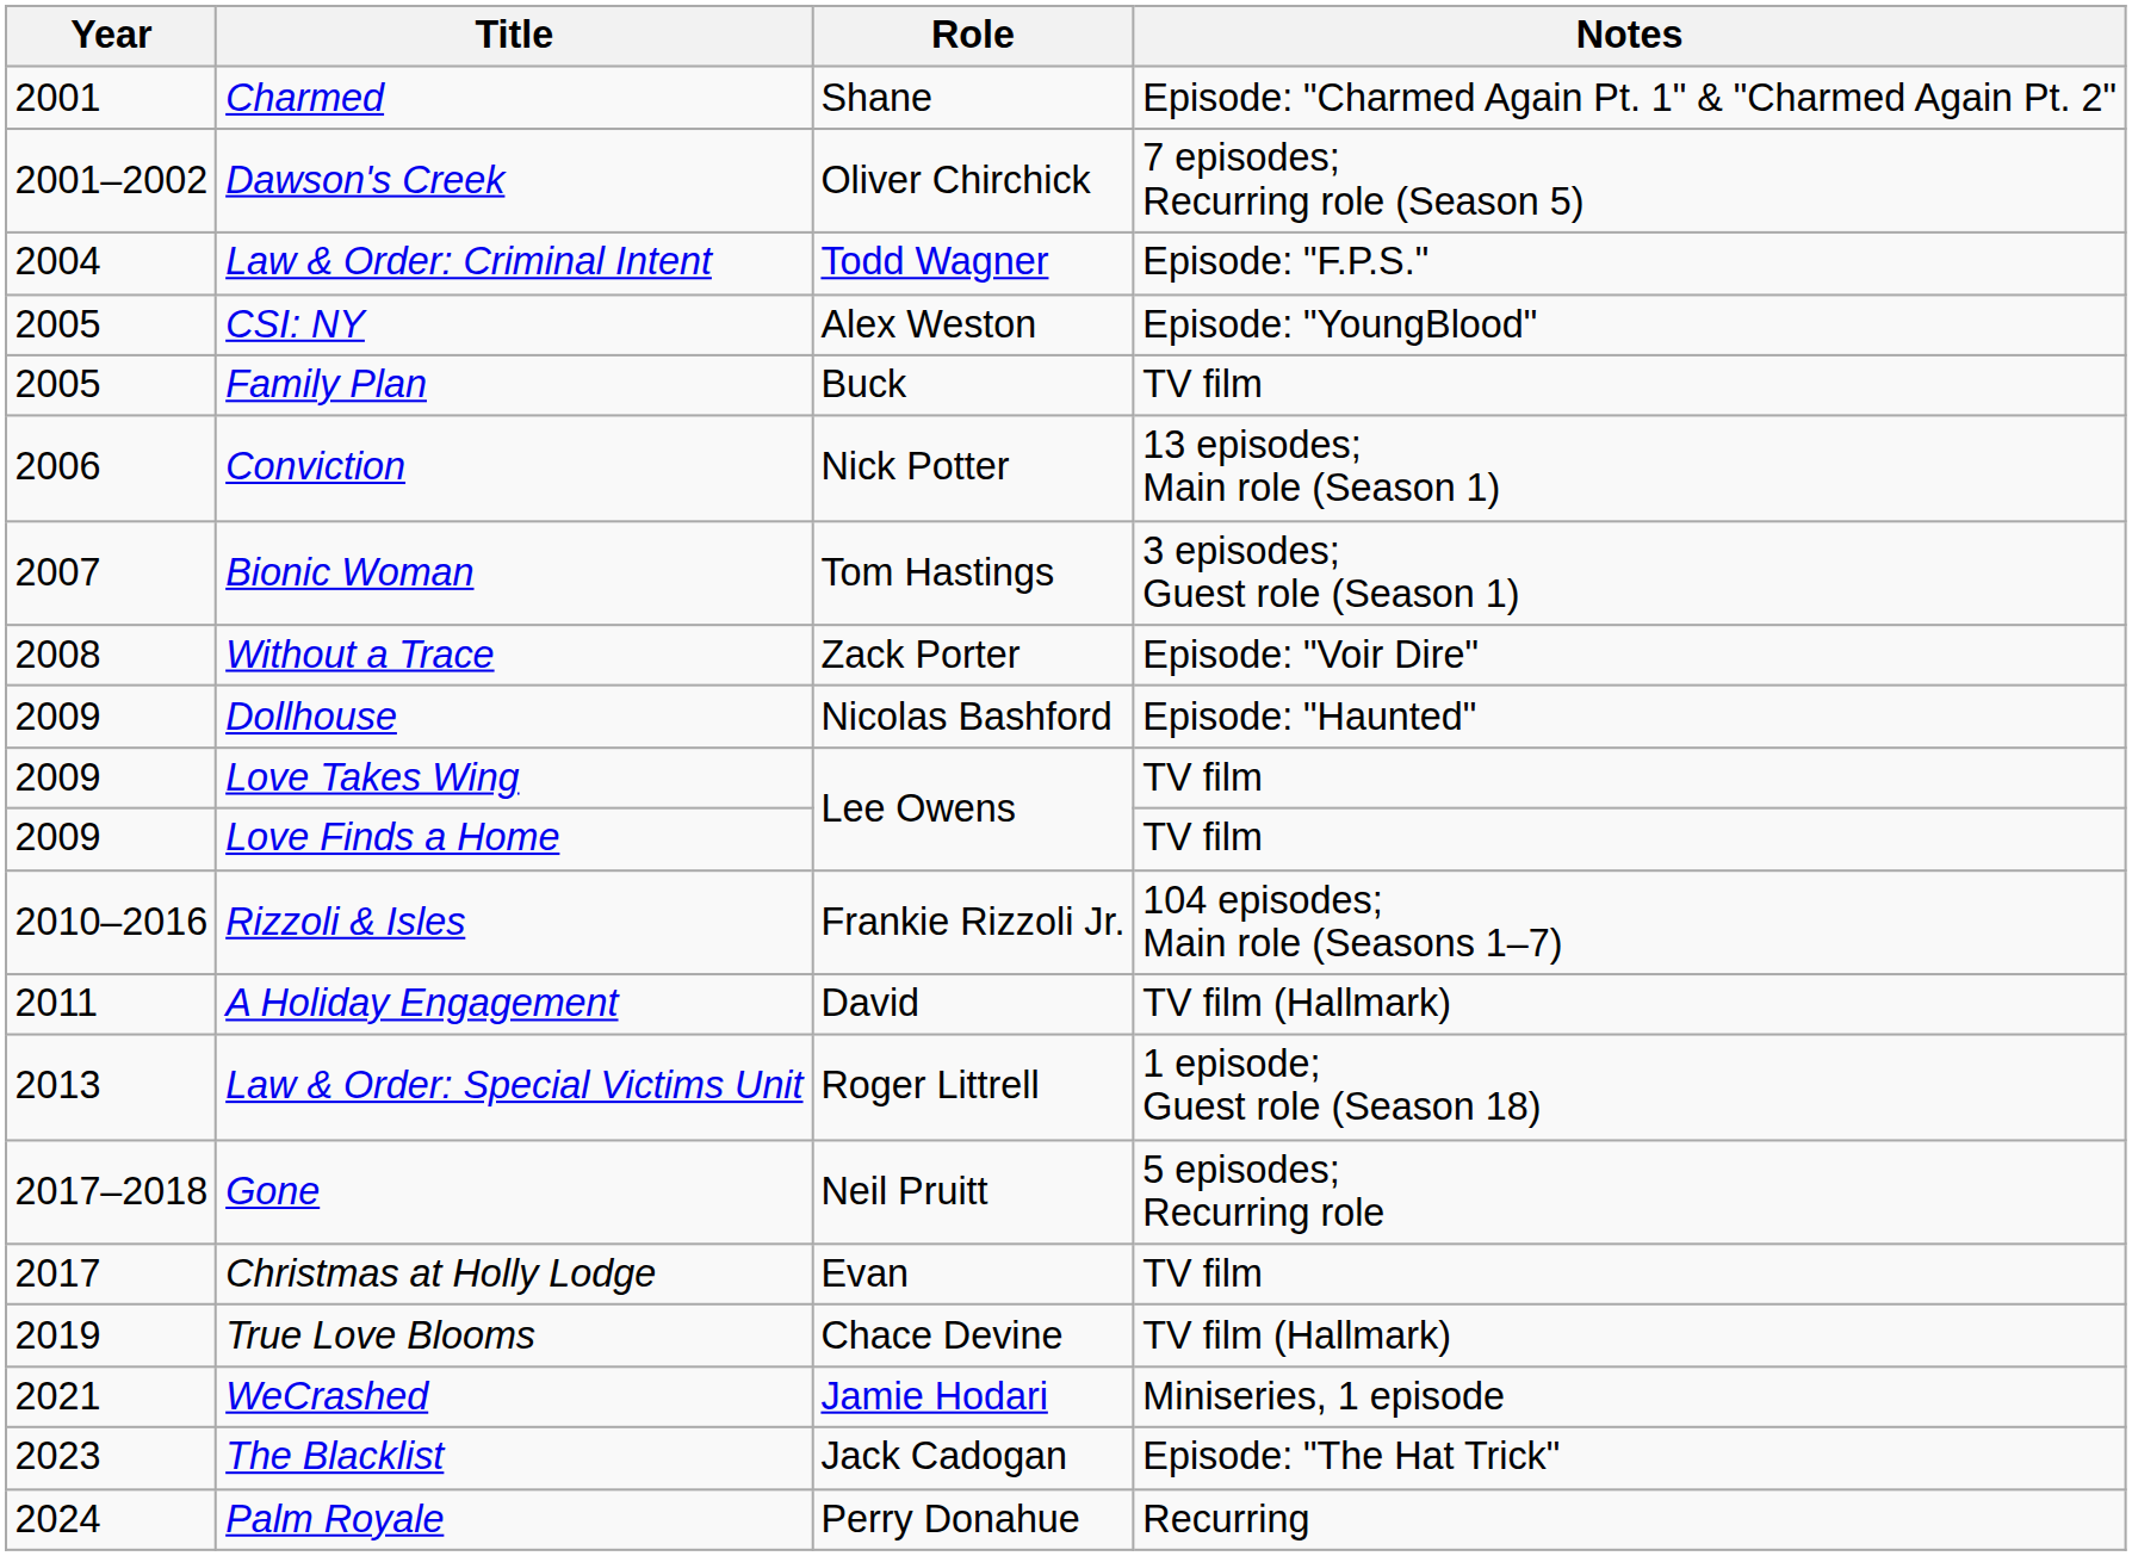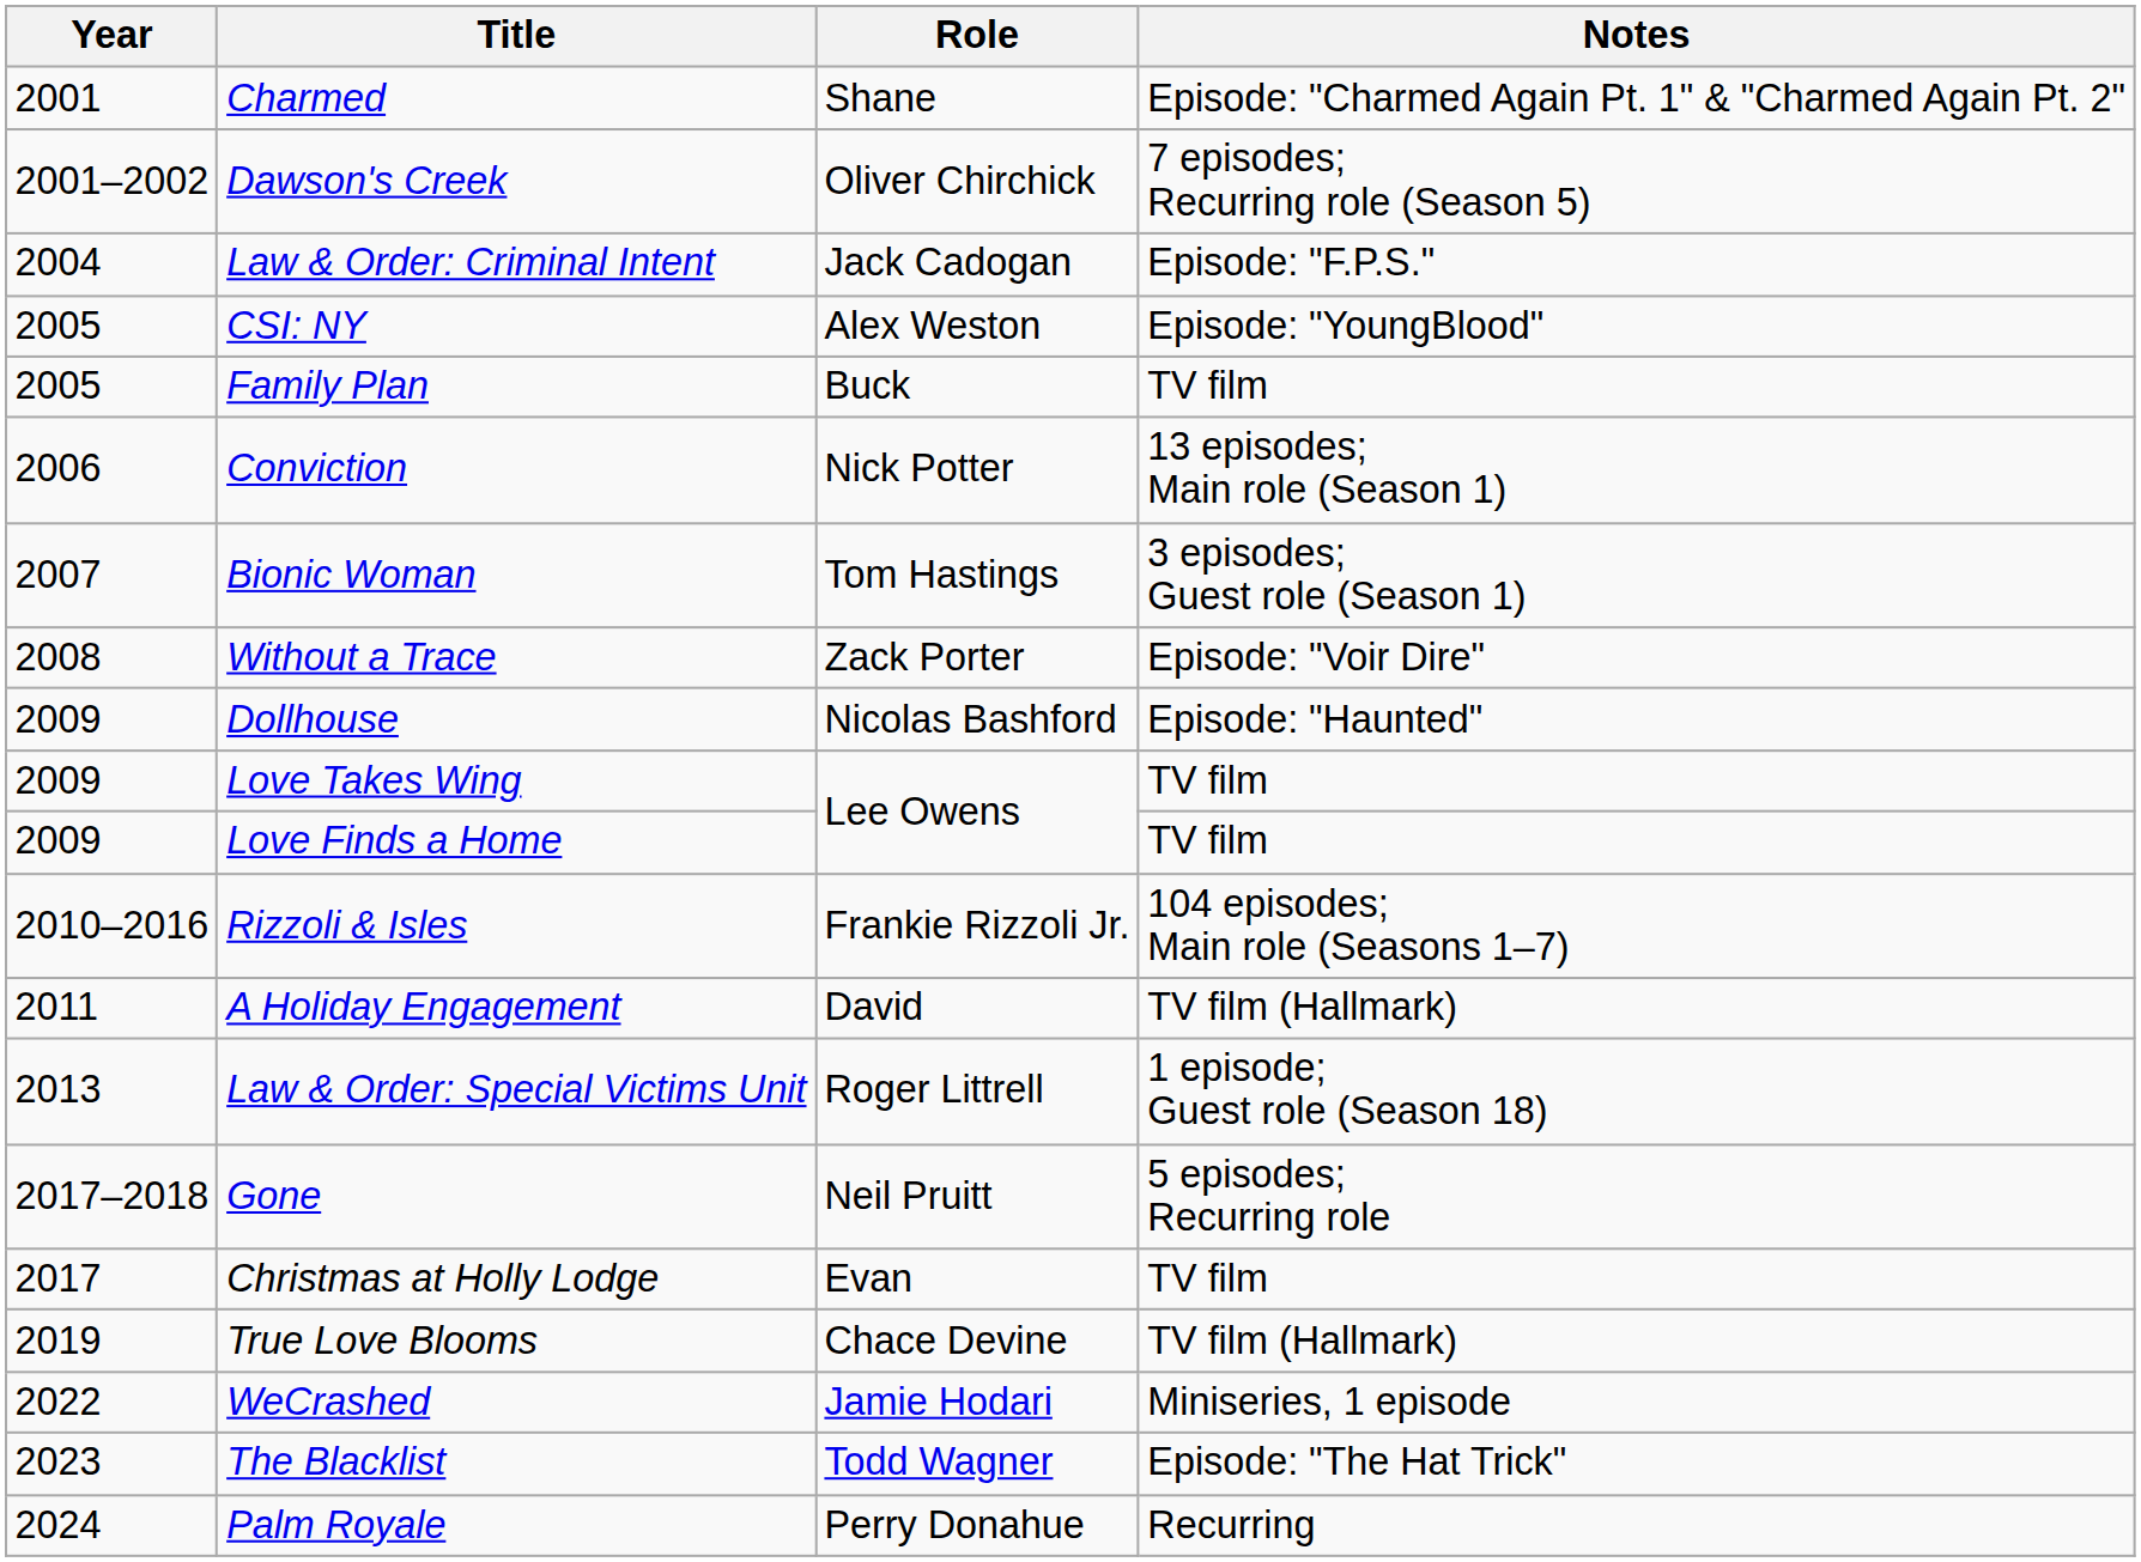Law & Order: Criminal Intent | Role: Todd Wagner -> Jack Cadogan
WeCrashed | Year: 2021 -> 2022
The Blacklist | Role: Jack Cadogan -> Todd Wagner
